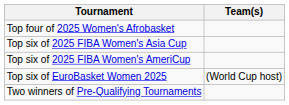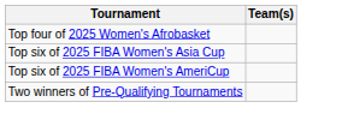- row: Top six of EuroBasket Women 2025 | (World Cup host)
